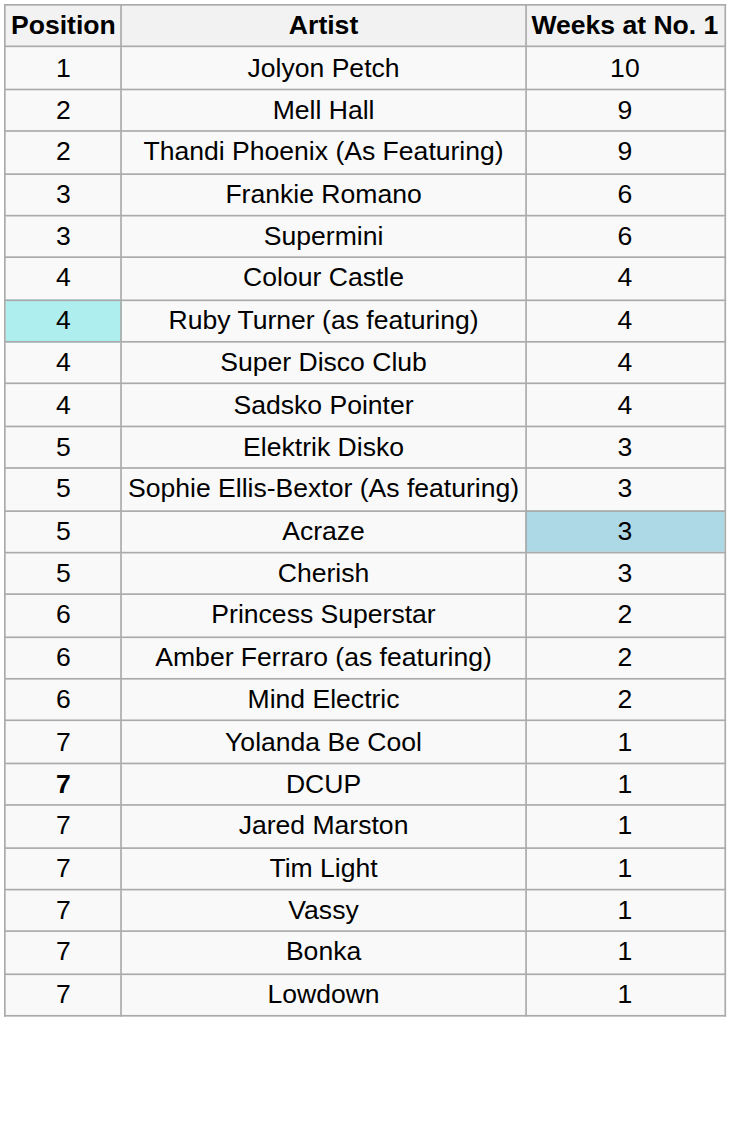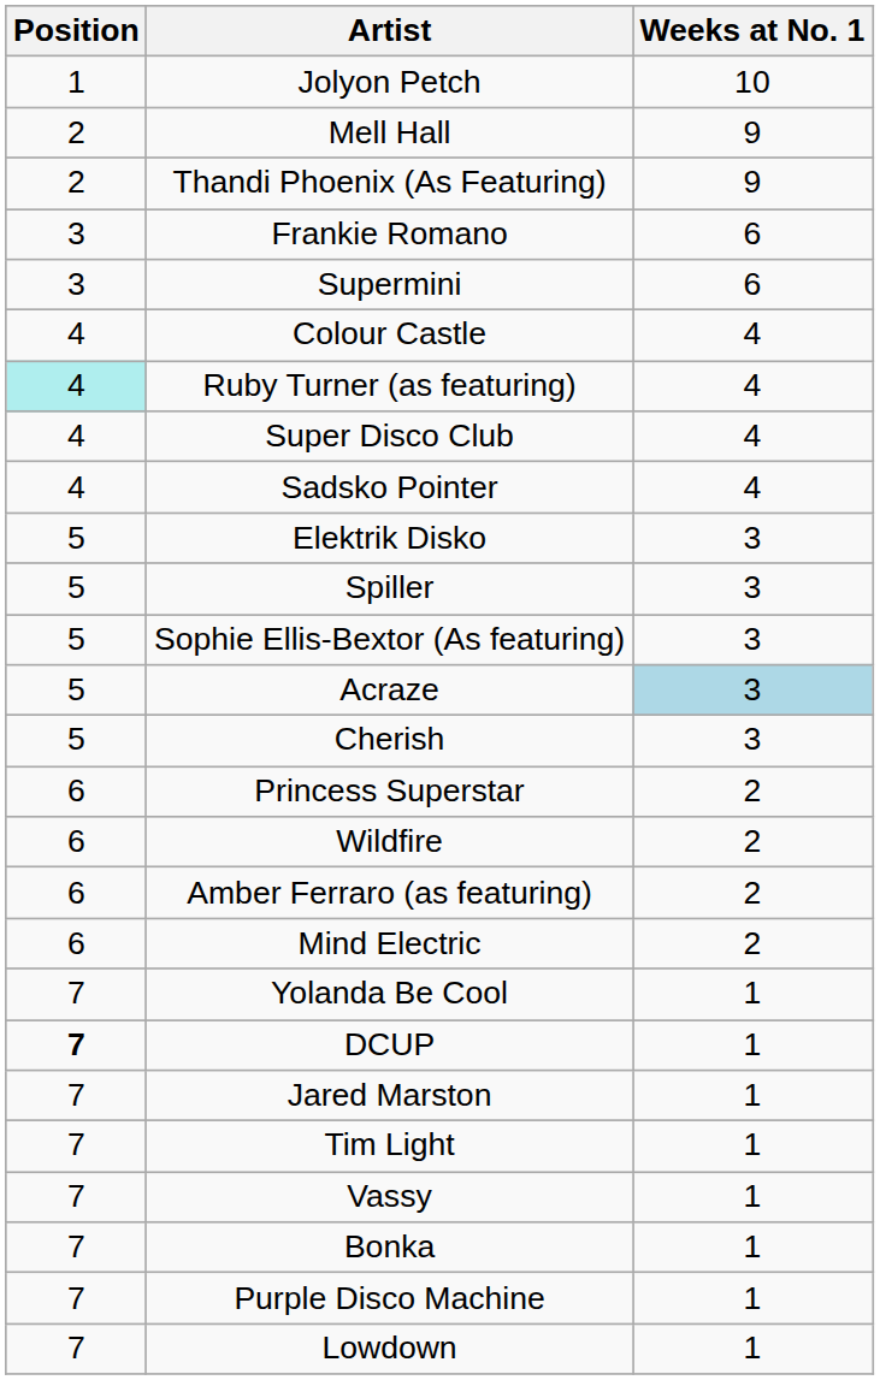+ row: 5 | Spiller | 3
+ row: 6 | Wildfire | 2
+ row: 7 | Purple Disco Machine | 1
